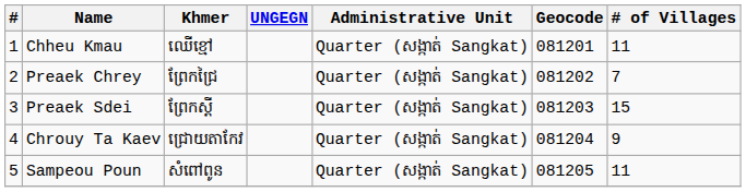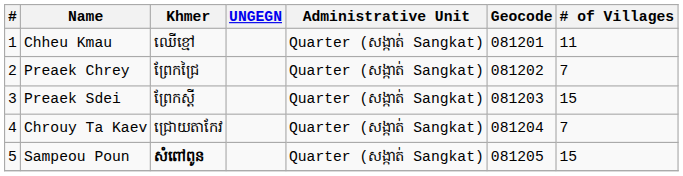Chrouy Ta Kaev | # of Villages: 9 -> 7
Sampeou Poun | Khmer: normal -> bold
Sampeou Poun | # of Villages: 11 -> 15
